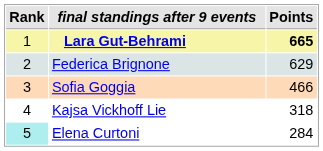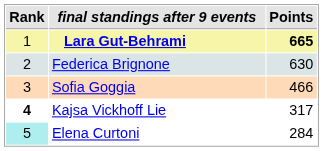Federica Brignone | Points: 629 -> 630
Kajsa Vickhoff Lie | Rank: normal -> bold
Kajsa Vickhoff Lie | Points: 318 -> 317
